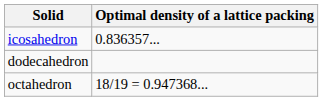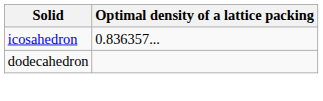- row: octahedron | 18/19 = 0.947368...
